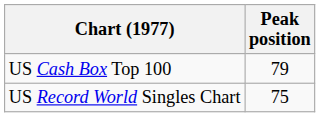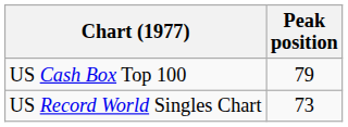US Record World Singles Chart | Peak position: 75 -> 73
